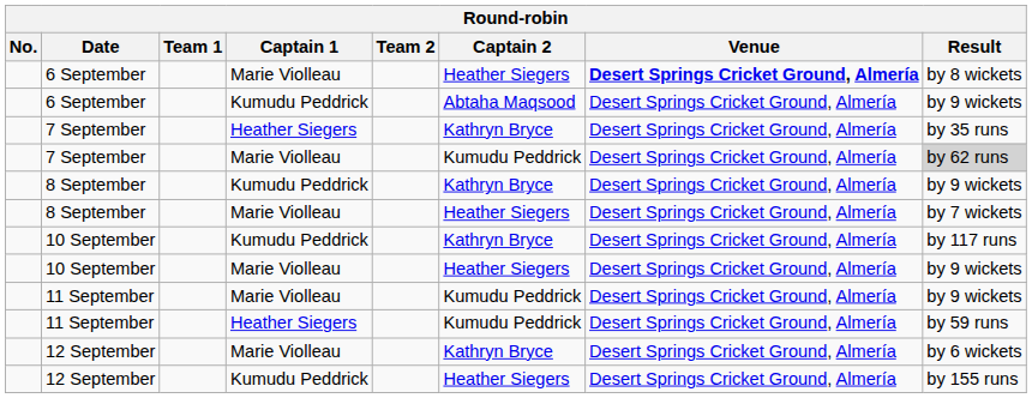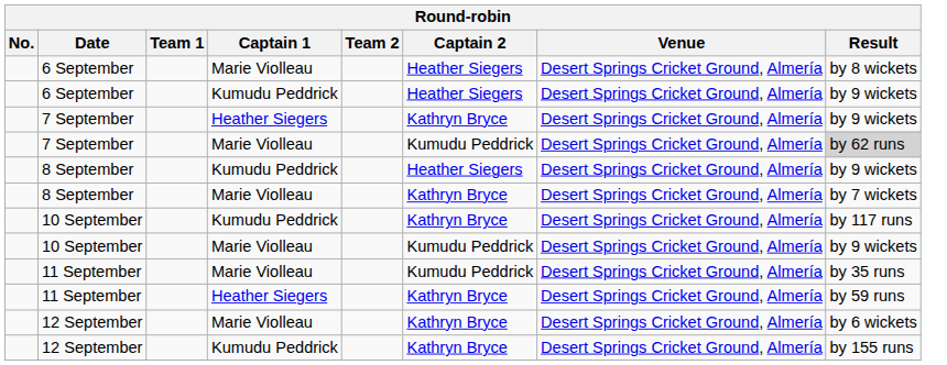6 September / Marie Violleau | Venue: bold -> normal
6 September / Kumudu Peddrick | Captain 2: Abtaha Maqsood -> Heather Siegers
7 September / Heather Siegers | Result: by 35 runs -> by 9 wickets
8 September / Kumudu Peddrick | Captain 2: Kathryn Bryce -> Heather Siegers
8 September / Marie Violleau | Captain 2: Heather Siegers -> Kathryn Bryce
10 September / Marie Violleau | Captain 2: Heather Siegers -> Kumudu Peddrick
11 September / Marie Violleau | Result: by 9 wickets -> by 35 runs
11 September / Heather Siegers | Captain 2: Kumudu Peddrick -> Kathryn Bryce
12 September / Kumudu Peddrick | Captain 2: Heather Siegers -> Kathryn Bryce
